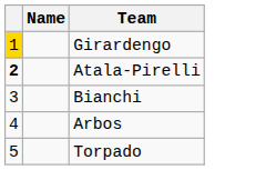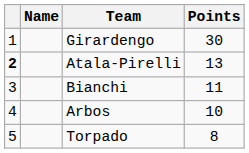+ column: Points | 30 | 13 | 11 | 10 | 8
Girardengo | column 1: gold background -> no background
